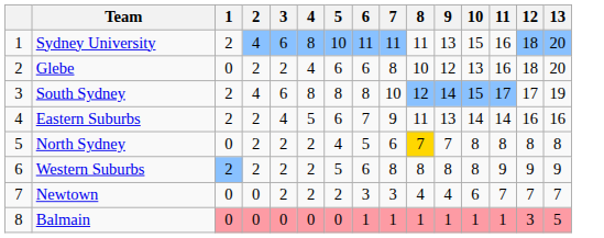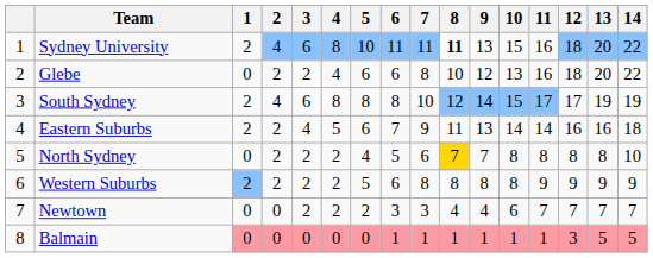+ column: 14 | 22 | 22 | 19 | 18 | 10 | 9 | 7 | 5
Sydney University | 8: normal -> bold
